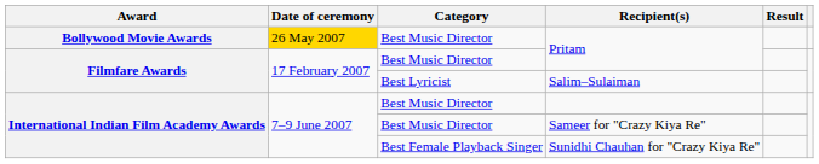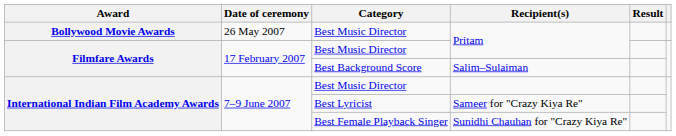Bollywood Movie Awards / Pritam | Date of ceremony: gold background -> no background
Salim–Sulaiman | Category: Best Lyricist -> Best Background Score
Sameer for "Crazy Kiya Re" | Category: Best Music Director -> Best Lyricist
